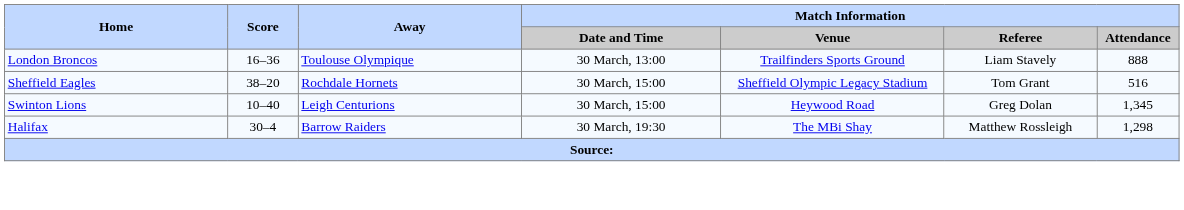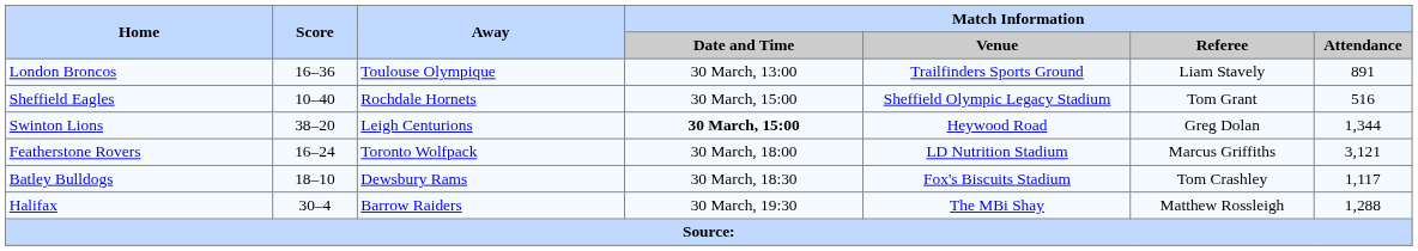London Broncos | Match Information / Attendance: 888 -> 891
Sheffield Eagles | Score: 38–20 -> 10–40
Swinton Lions | Score: 10–40 -> 38–20
Swinton Lions | Match Information / Date and Time: normal -> bold
Swinton Lions | Match Information / Attendance: 1,345 -> 1,344
+ row: Featherstone Rovers | 16–24 | Toronto Wolfpack | 30 March, 18:00 | LD Nutrition Stadium | Marcus Griffiths | 3,121
+ row: Batley Bulldogs | 18–10 | Dewsbury Rams | 30 March, 18:30 | Fox's Biscuits Stadium | Tom Crashley | 1,117
Halifax | Match Information / Attendance: 1,298 -> 1,288
